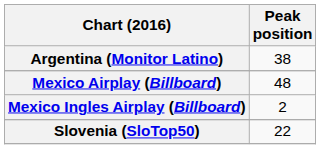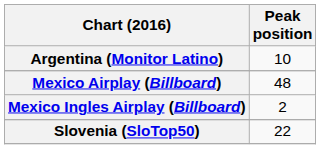Argentina (Monitor Latino) | Peak position: 38 -> 10
